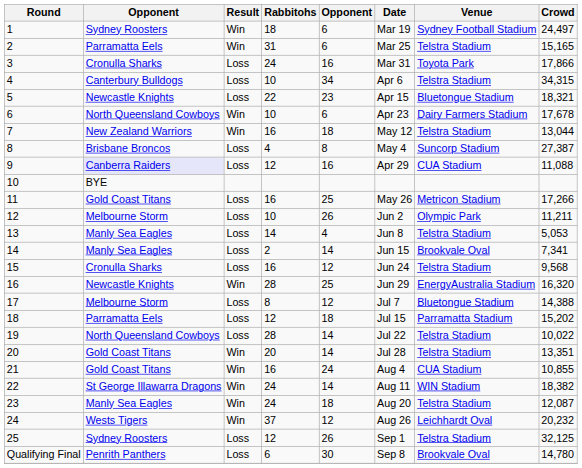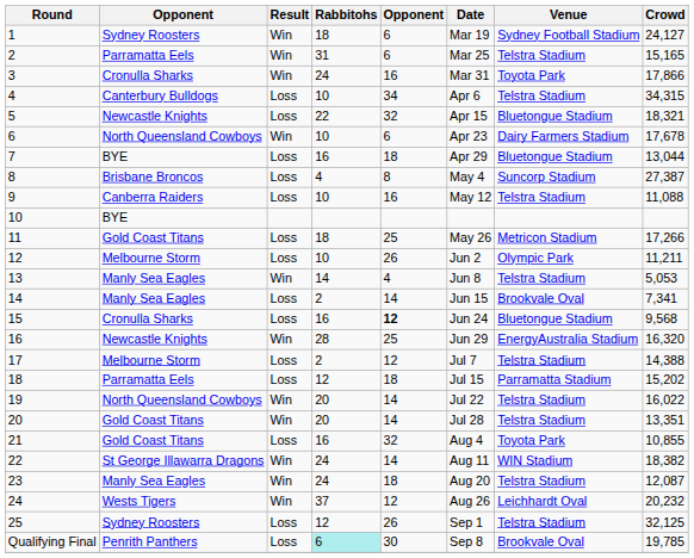1 | Crowd: 24,497 -> 24,127
3 | Result: Loss -> Win
5 | column 5: 23 -> 32
7 | column 2: New Zealand Warriors -> BYE
7 | Result: Win -> Loss
7 | Date: May 12 -> Apr 29
7 | Venue: Telstra Stadium -> Bluetongue Stadium
9 | column 2: lavender background -> no background
9 | Rabbitohs: 12 -> 10
9 | Date: Apr 29 -> May 12
9 | Venue: CUA Stadium -> Telstra Stadium
11 | Rabbitohs: 16 -> 18
13 | Result: Loss -> Win
15 | column 5: normal -> bold
15 | Venue: Telstra Stadium -> Bluetongue Stadium
17 | Rabbitohs: 8 -> 2
17 | Venue: Bluetongue Stadium -> Telstra Stadium
19 | Result: Loss -> Win
19 | Rabbitohs: 28 -> 20
19 | Crowd: 10,022 -> 16,022
21 | Result: Win -> Loss
21 | column 5: 24 -> 32
21 | Venue: CUA Stadium -> Toyota Park
Qualifying Final | Rabbitohs: no background -> paleturquoise background
Qualifying Final | Crowd: 14,780 -> 19,785
